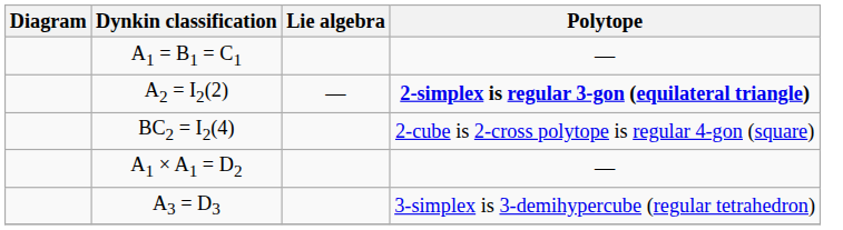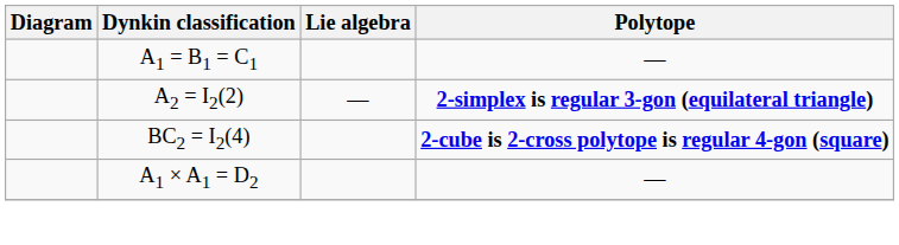BC2 = I2(4) | Polytope: normal -> bold
- row: A3 = D3 | 3-simplex is 3-demihypercube (regular tetrahedron)
